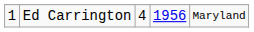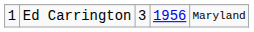Ed Carrington | column 3: 4 -> 3
